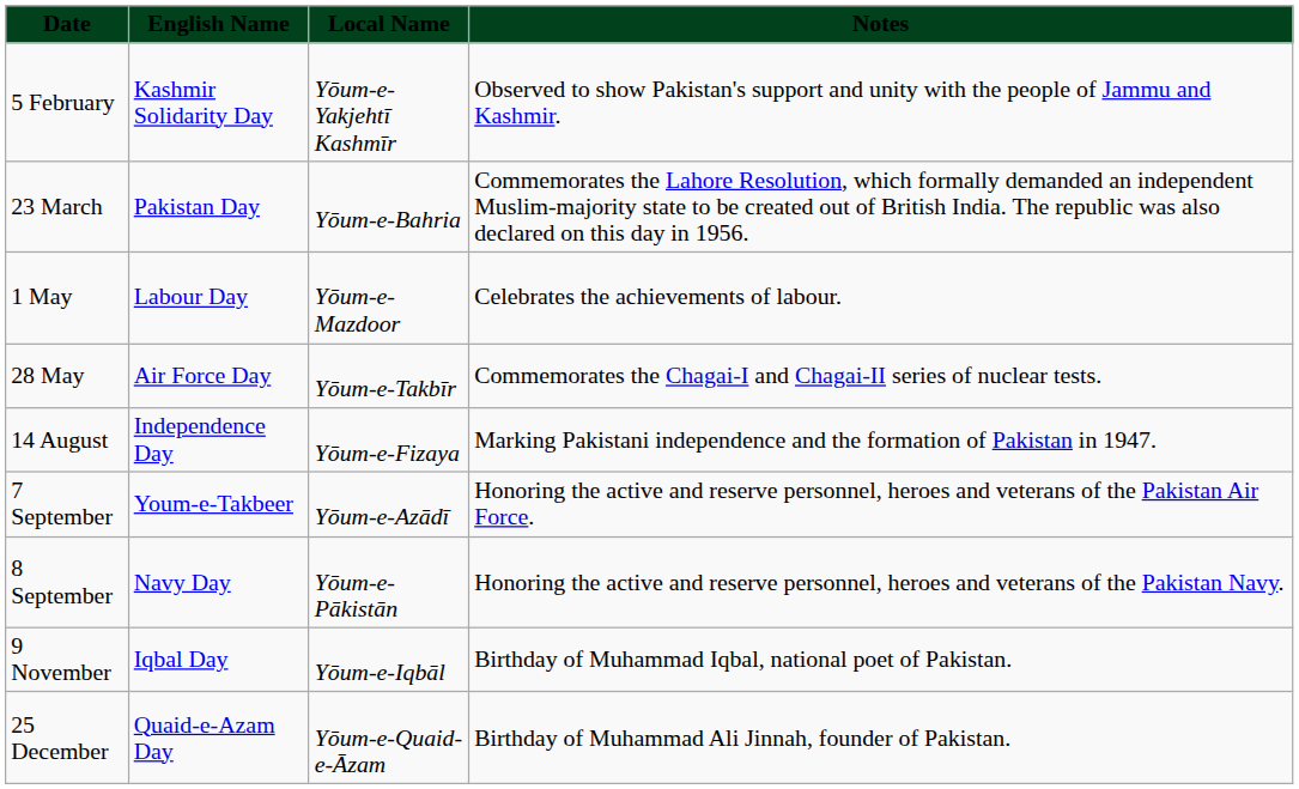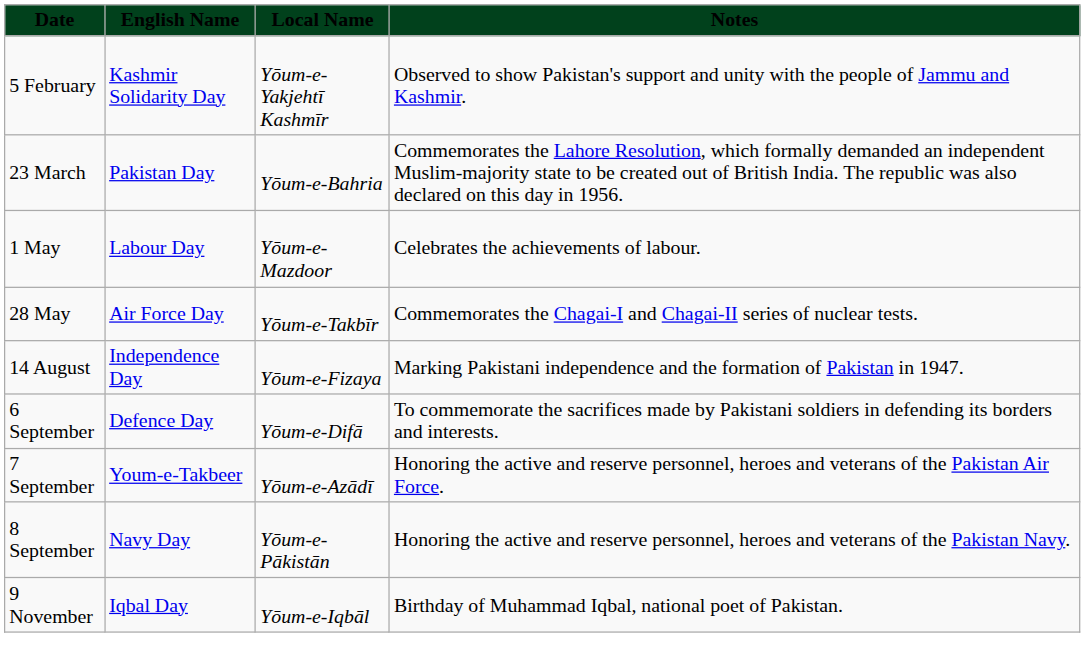+ row: 6 September | Defence Day | Yōum-e-Difā | To commemorate the sacrifices made by Pakistani soldiers in defending its borders and interests.
- row: 25 December | Quaid-e-Azam Day | Yōum-e-Quaid-e-Āzam | Birthday of Muhammad Ali Jinnah, founder of Pakistan.
